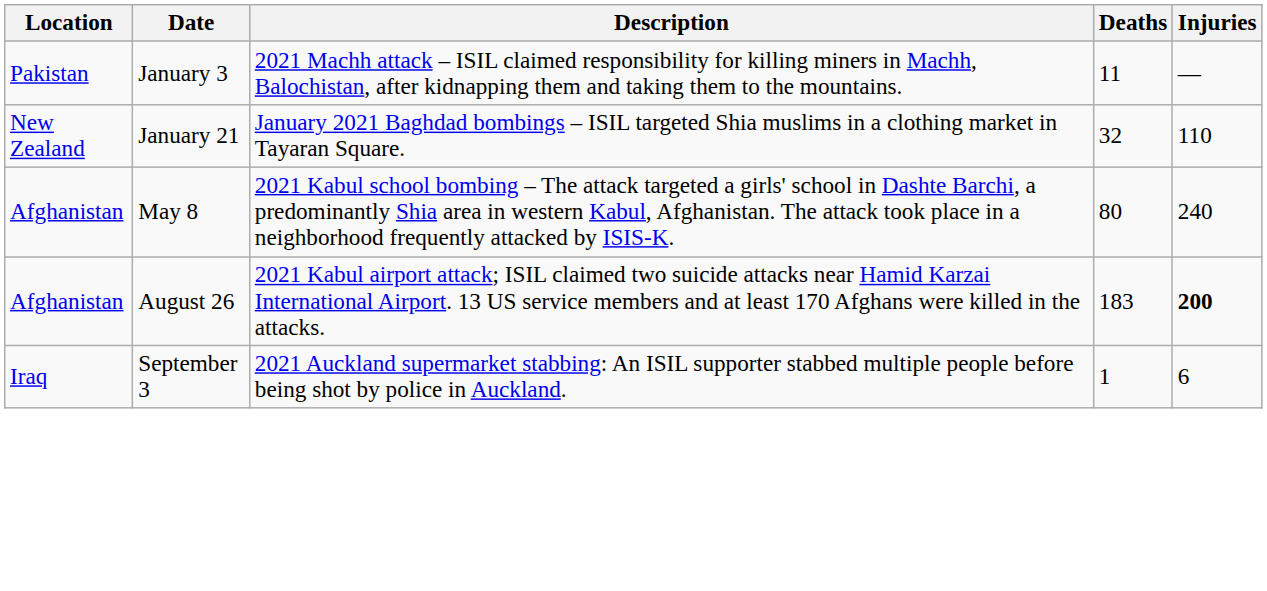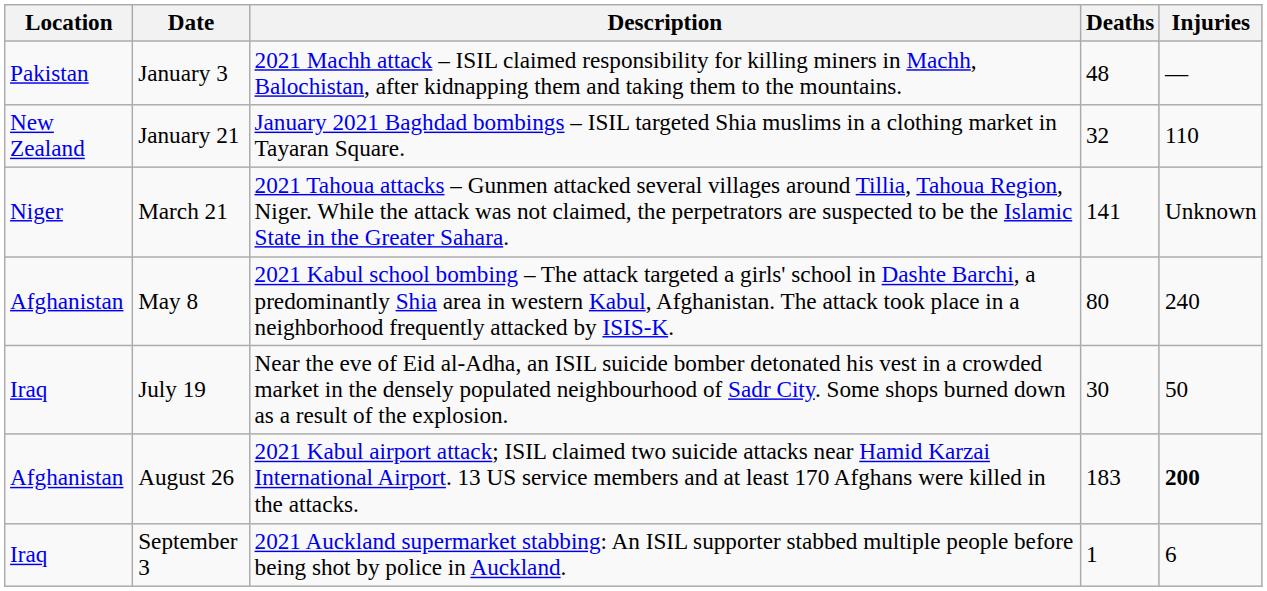January 3 | Deaths: 11 -> 48
+ row: Niger | March 21 | 2021 Tahoua attacks – Gunmen attacked several villages around Tillia, Tahoua Region, Niger. While the attack was not claimed, the perpetrators are suspected to be the Islamic State in the Greater Sahara. | 141 | Unknown
+ row: Iraq | July 19 | Near the eve of Eid al-Adha, an ISIL suicide bomber detonated his vest in a crowded market in the densely populated neighbourhood of Sadr City. Some shops burned down as a result of the explosion. | 30 | 50
